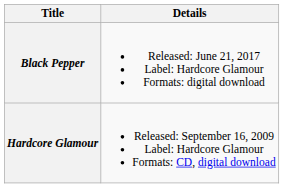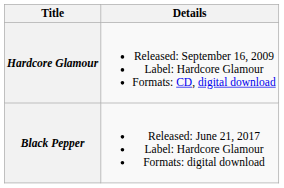rows swapped: Hardcore Glamour <-> Black Pepper
